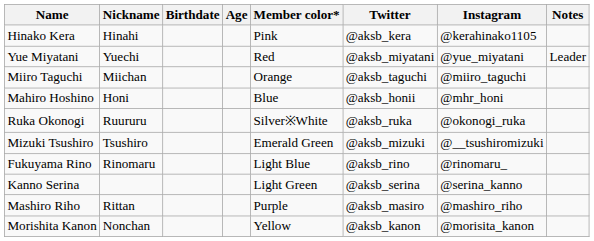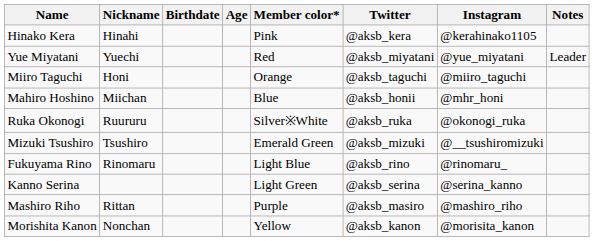Miiro Taguchi | Nickname: Miichan -> Honi
Mahiro Hoshino | Nickname: Honi -> Miichan
